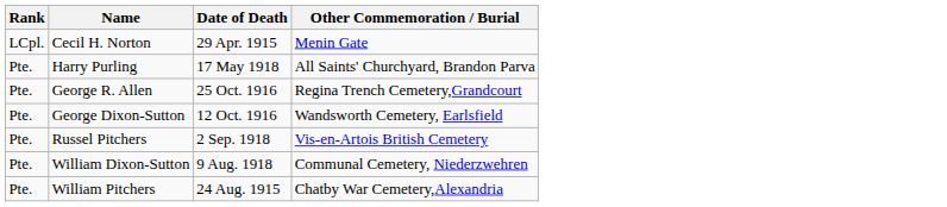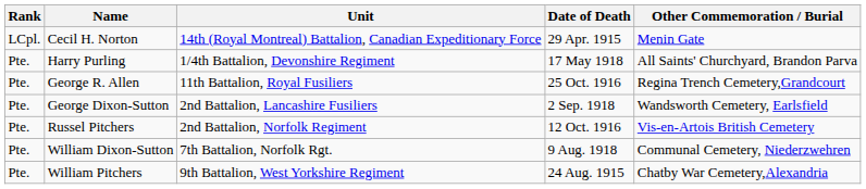+ column: Unit | 14th (Royal Montreal) Battalion, Canadian Expeditionary Force | 1/4th Battalion, Devonshire Regiment | 11th Battalion, Royal Fusiliers | 2nd Battalion, Lancashire Fusiliers | 2nd Battalion, Norfolk Regiment | 7th Battalion, Norfolk Rgt. | 9th Battalion, West Yorkshire Regiment
George Dixon-Sutton | Date of Death: 12 Oct. 1916 -> 2 Sep. 1918
Russel Pitchers | Date of Death: 2 Sep. 1918 -> 12 Oct. 1916
